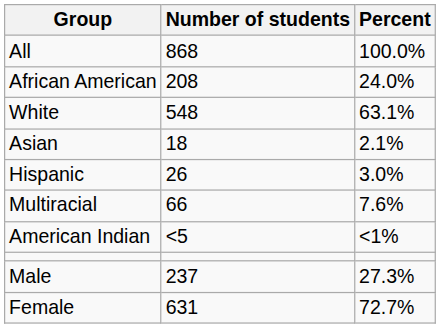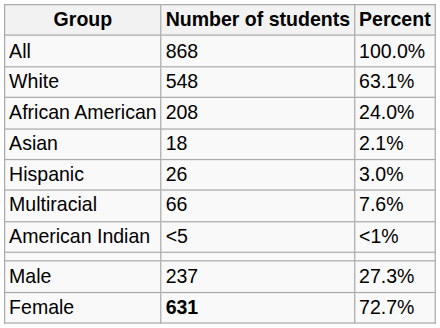rows swapped: White <-> African American
Female | Number of students: normal -> bold
